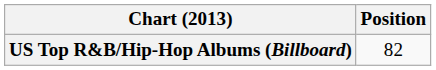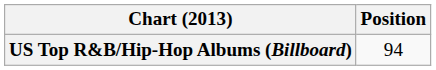US Top R&B/Hip-Hop Albums (Billboard) | Position: 82 -> 94
